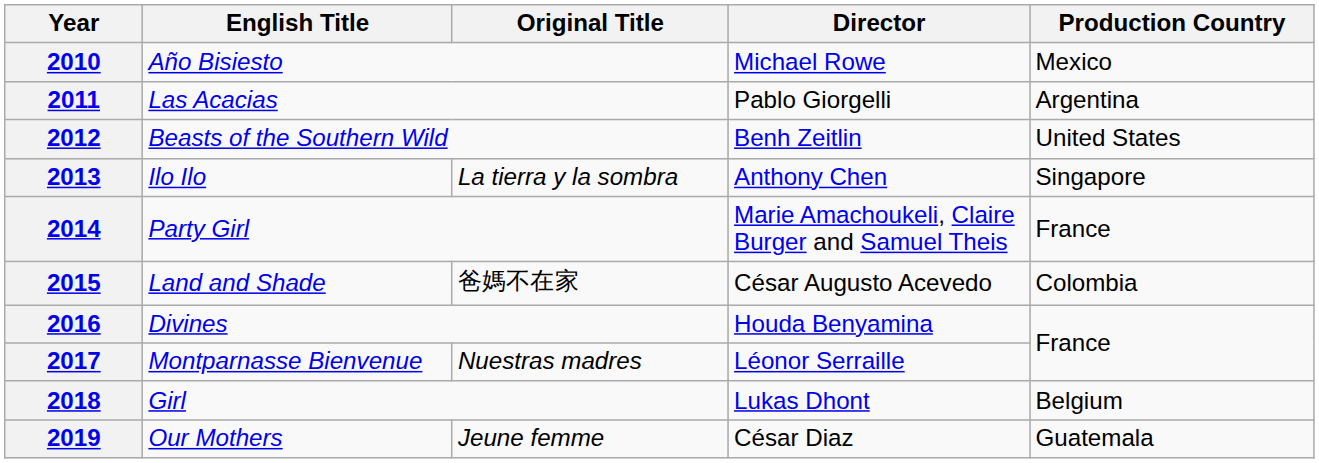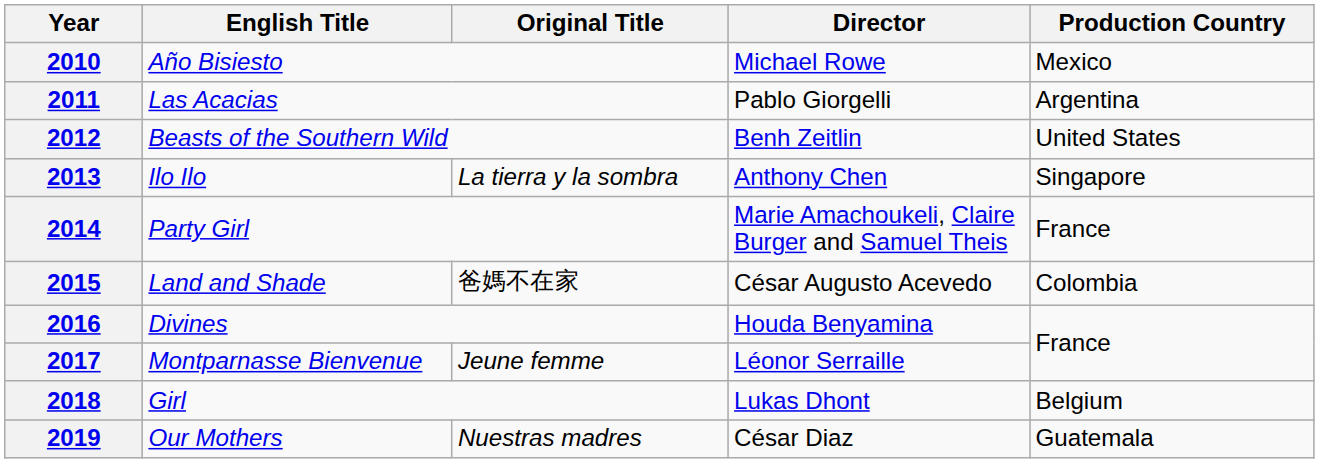2017 | Original Title: Nuestras madres -> Jeune femme
2019 | Original Title: Jeune femme -> Nuestras madres
